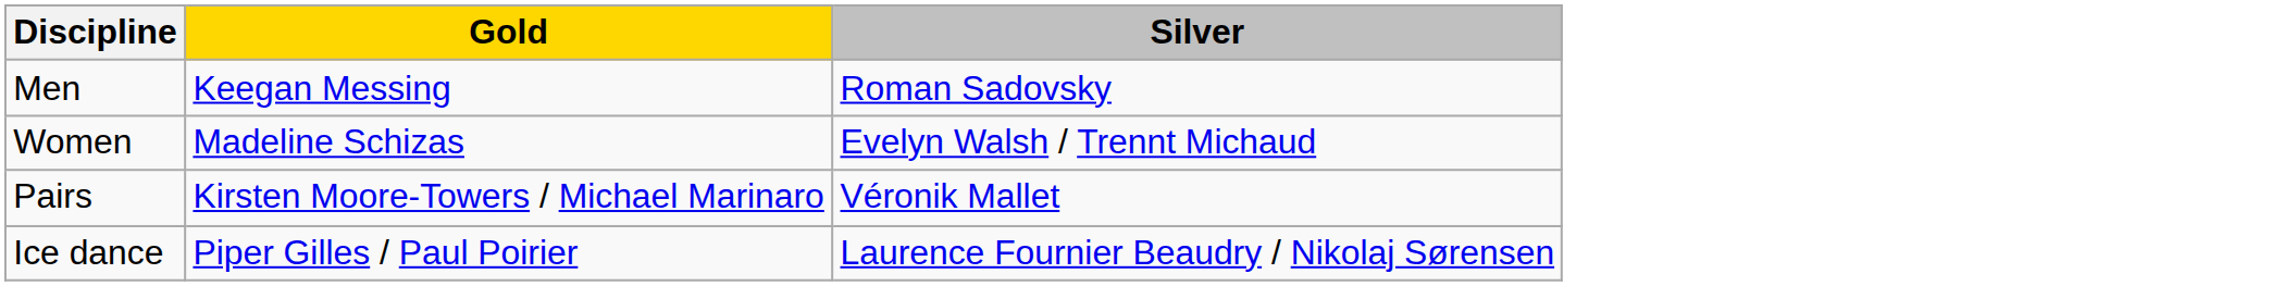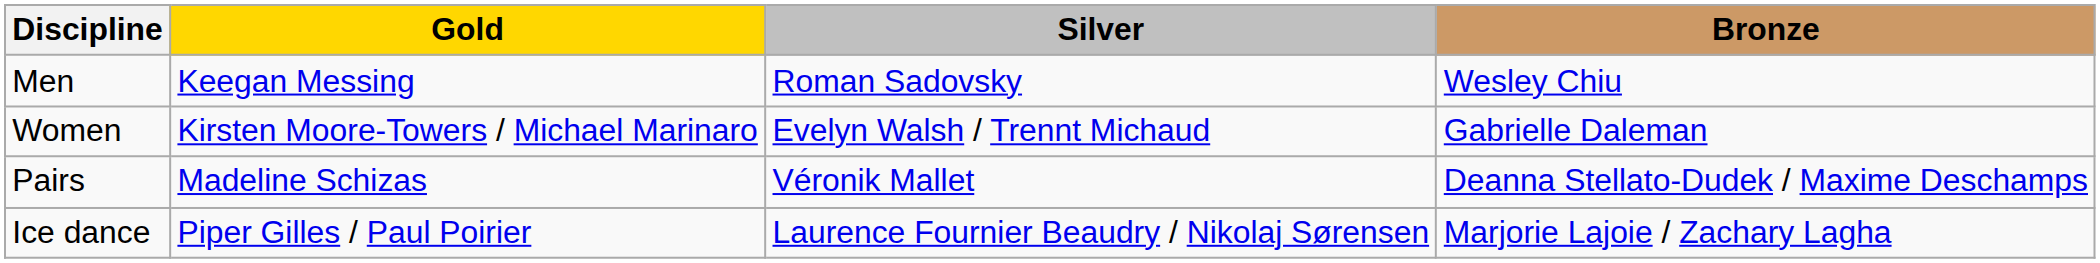+ column: Bronze | Wesley Chiu | Gabrielle Daleman | Deanna Stellato-Dudek / Maxime Deschamps | Marjorie Lajoie / Zachary Lagha
Women | Gold: Madeline Schizas -> Kirsten Moore-Towers / Michael Marinaro
Pairs | Gold: Kirsten Moore-Towers / Michael Marinaro -> Madeline Schizas
